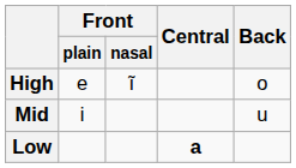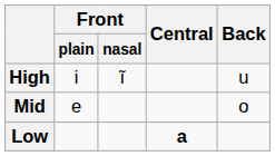High | Front / plain: e -> i
High | Back: o -> u
Mid | Front / plain: i -> e
Mid | Back: u -> o
